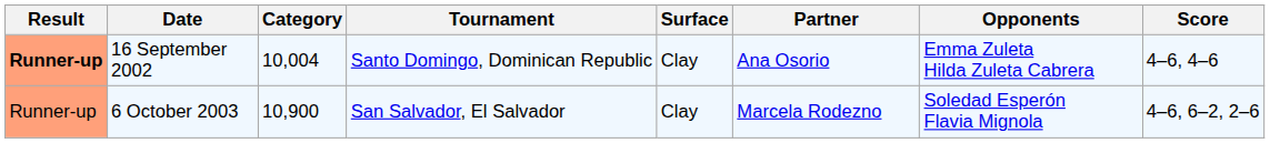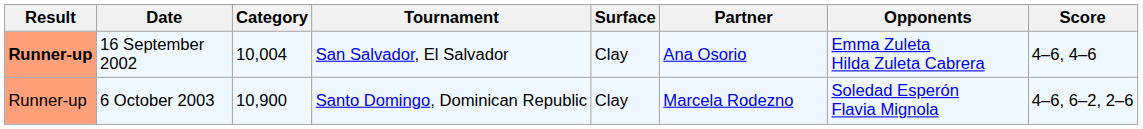16 September 2002 | Tournament: Santo Domingo, Dominican Republic -> San Salvador, El Salvador
6 October 2003 | Tournament: San Salvador, El Salvador -> Santo Domingo, Dominican Republic
